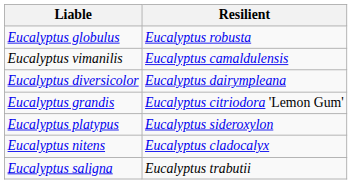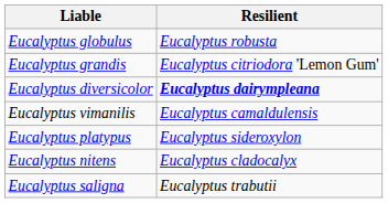rows swapped: Eucalyptus grandis <-> Eucalyptus vimanilis
Eucalyptus diversicolor | Resilient: normal -> bold
